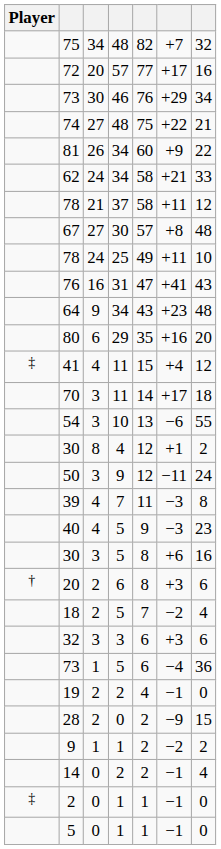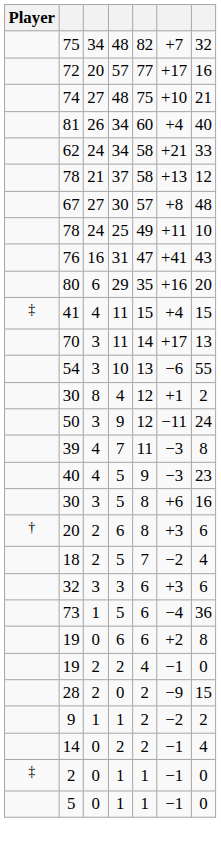- row: 73 | 30 | 46 | 76 | +29 | 34
74 | column 6: +22 -> +10
81 | column 6: +9 -> +4
81 | column 7: 22 -> 40
78 / 37 | column 6: +11 -> +13
- row: 64 | 9 | 34 | 43 | +23 | 48
41 | column 7: 12 -> 15
70 | column 7: 18 -> 13
+ row: 19 | 0 | 6 | 6 | +2 | 8
